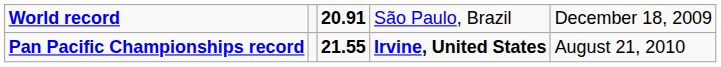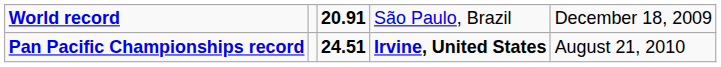Pan Pacific Championships record | column 3: 21.55 -> 24.51
